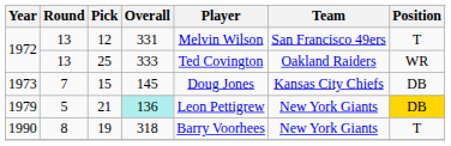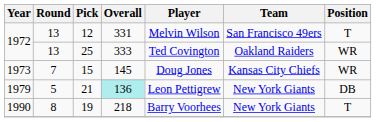15 | Position: DB -> WR
21 | Position: gold background -> no background
19 | Overall: 318 -> 218
